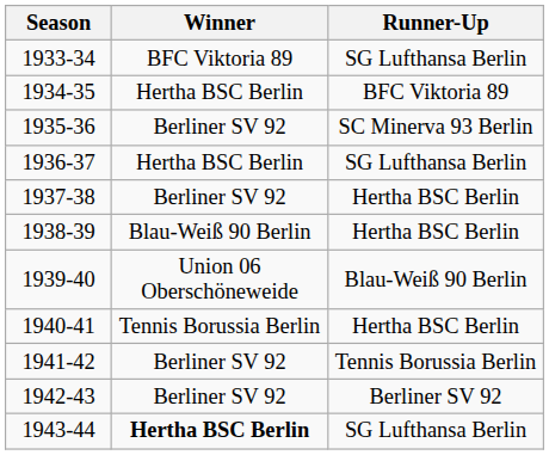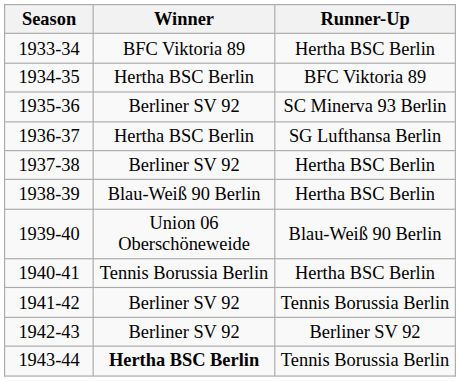1933-34 | Runner-Up: SG Lufthansa Berlin -> Hertha BSC Berlin
1943-44 | Runner-Up: SG Lufthansa Berlin -> Tennis Borussia Berlin
